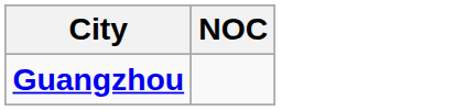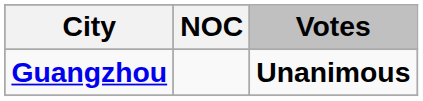+ column: Votes | Unanimous
